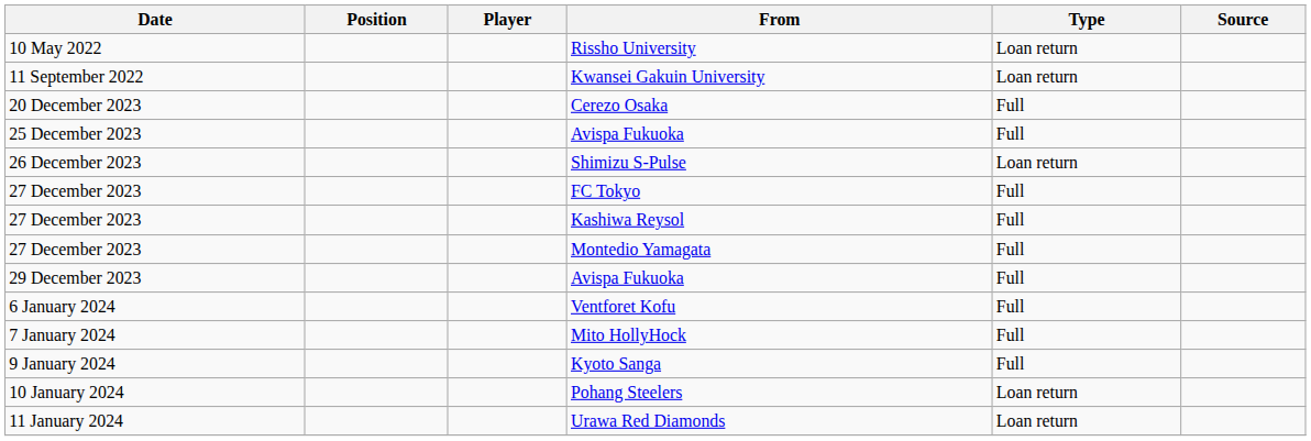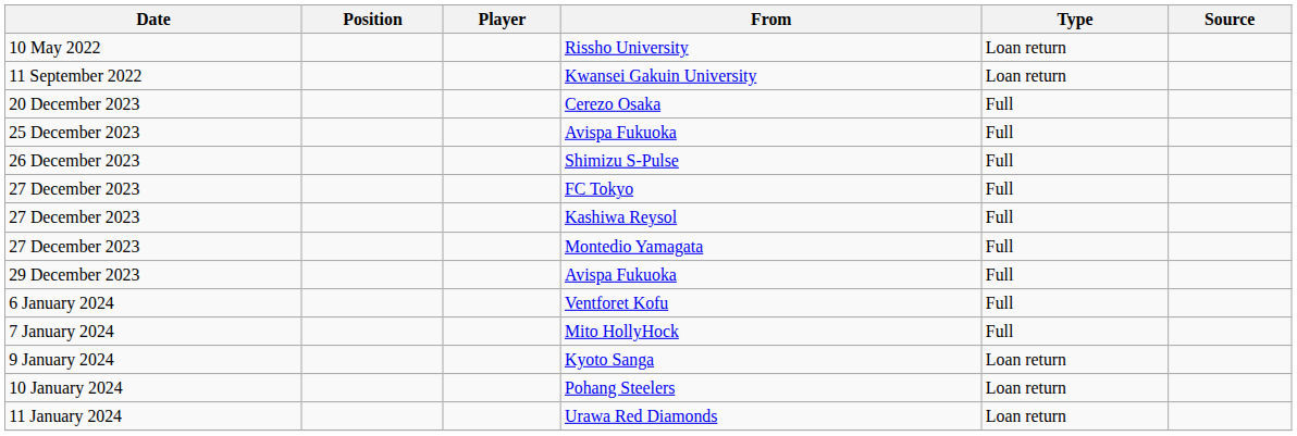Shimizu S-Pulse | Type: Loan return -> Full
Kyoto Sanga | Type: Full -> Loan return
